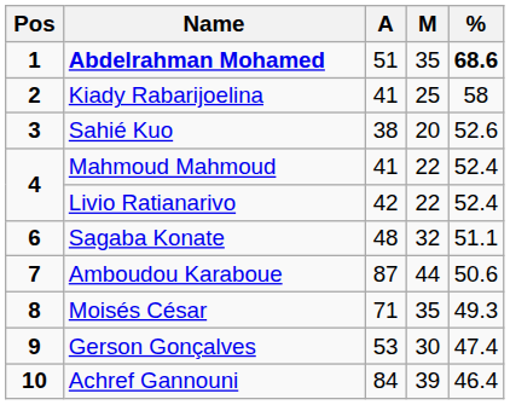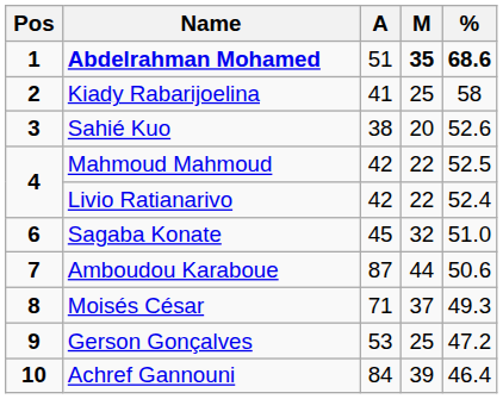Abdelrahman Mohamed | M: normal -> bold
Mahmoud Mahmoud | A: 41 -> 42
Mahmoud Mahmoud | %: 52.4 -> 52.5
Sagaba Konate | A: 48 -> 45
Sagaba Konate | %: 51.1 -> 51.0
Moisés César | M: 35 -> 37
Gerson Gonçalves | M: 30 -> 25
Gerson Gonçalves | %: 47.4 -> 47.2
